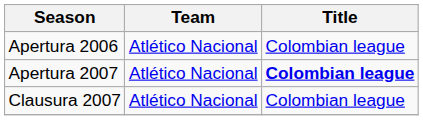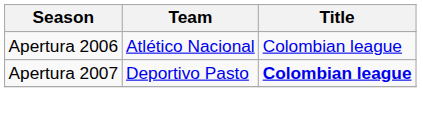Apertura 2007 | Team: Atlético Nacional -> Deportivo Pasto
- row: Clausura 2007 | Atlético Nacional | Colombian league
